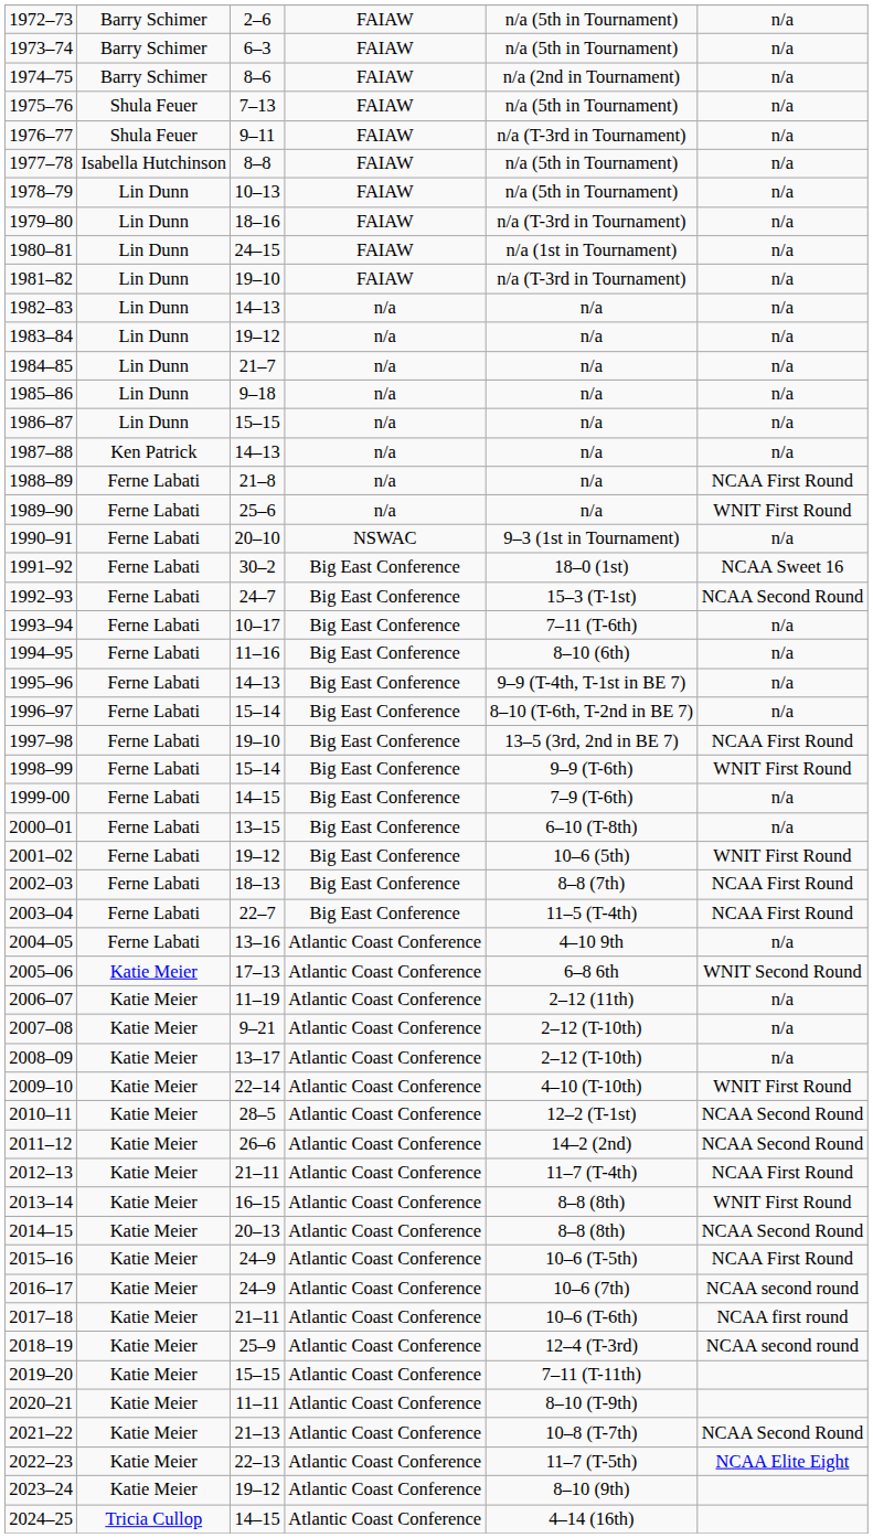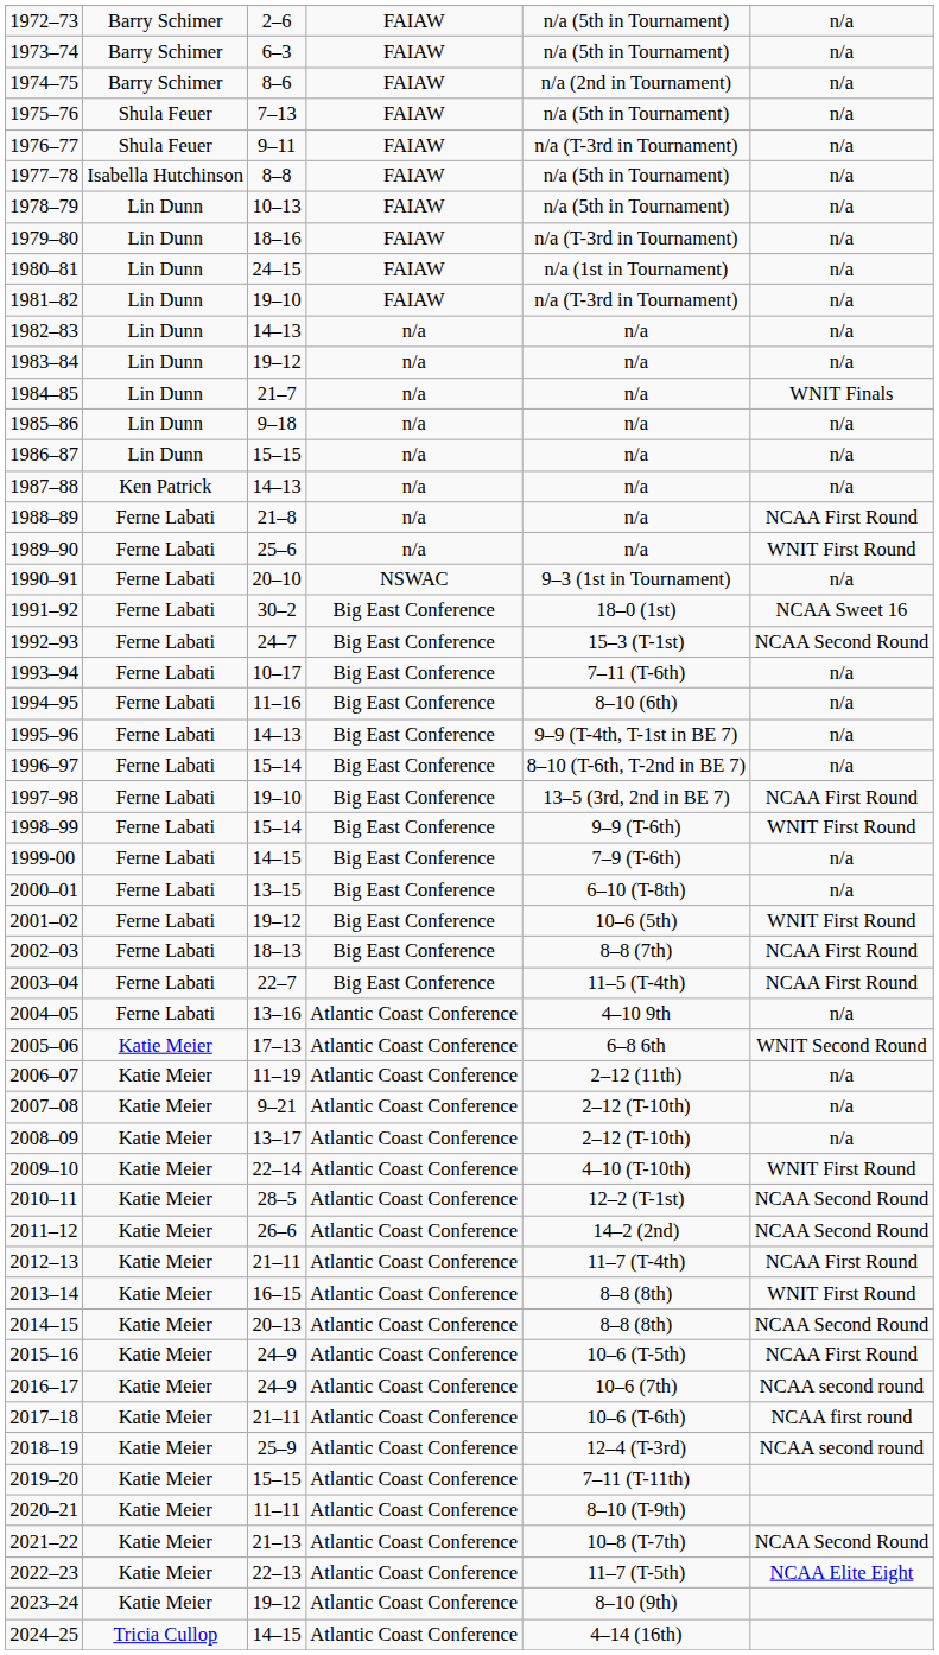1984–85 | column 6: n/a -> WNIT Finals
